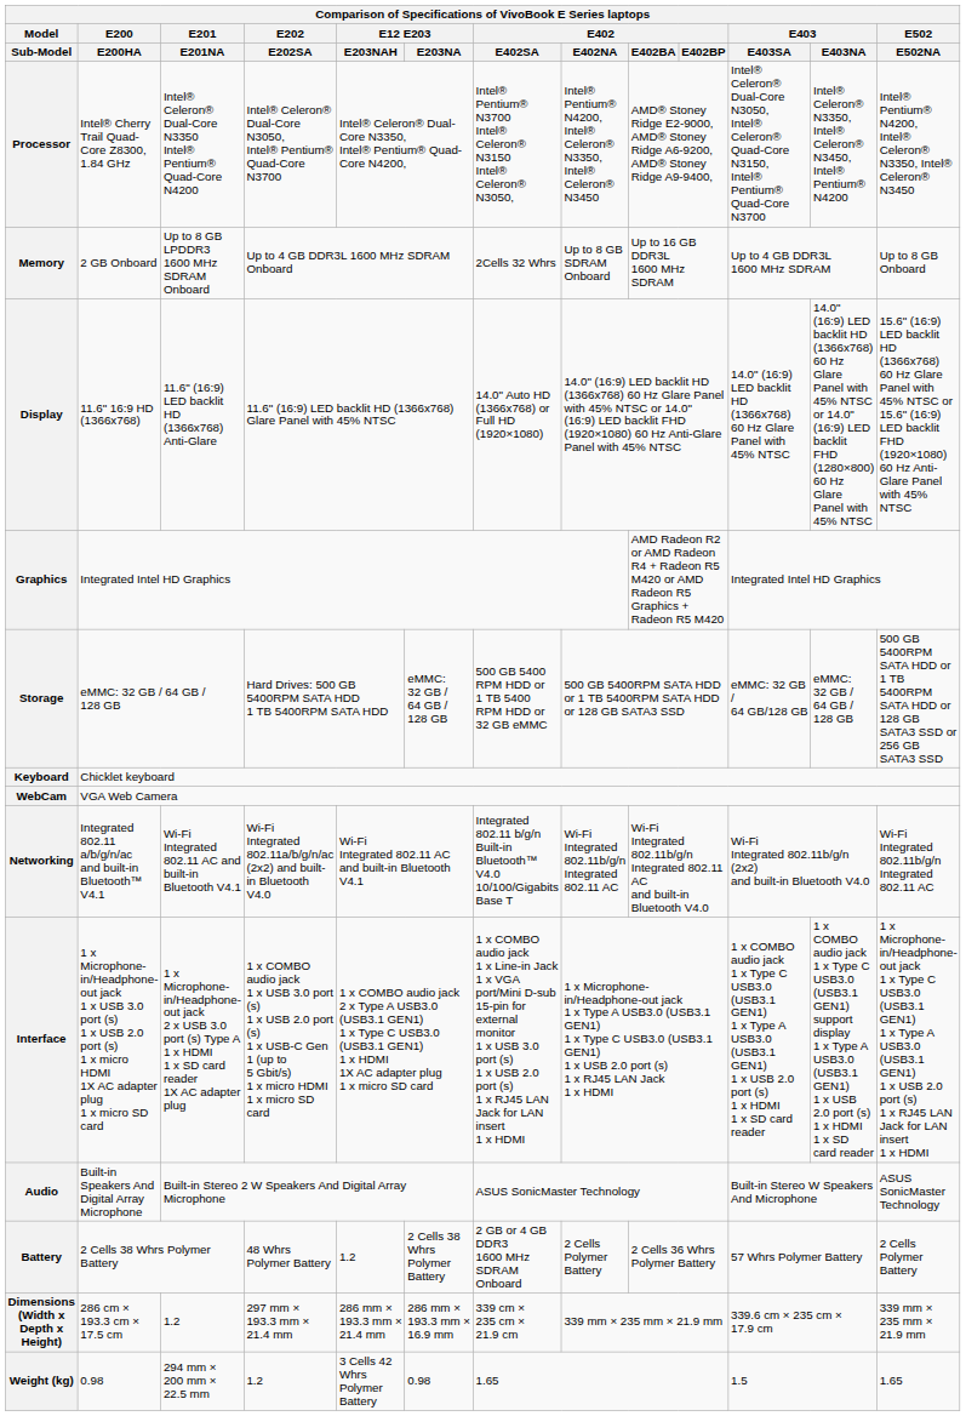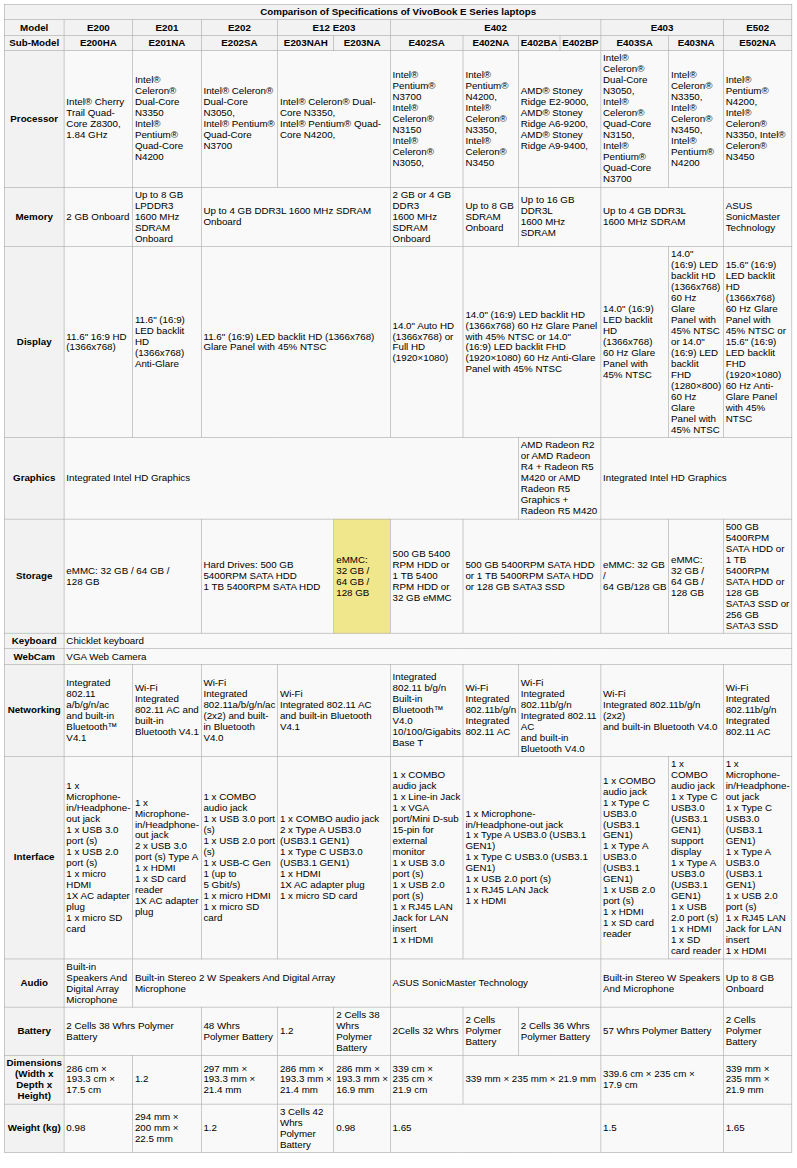Memory | E402 / E402SA: 2Cells 32 Whrs -> 2 GB or 4 GB DDR3 1600 MHz SDRAM Onboard
Memory | E502 / E502NA: Up to 8 GB Onboard -> ASUS SonicMaster Technology
Storage | E12 E203 / E203NA: no background -> khaki background
Audio | E502 / E502NA: ASUS SonicMaster Technology -> Up to 8 GB Onboard
Battery | E402 / E402SA: 2 GB or 4 GB DDR3 1600 MHz SDRAM Onboard -> 2Cells 32 Whrs
